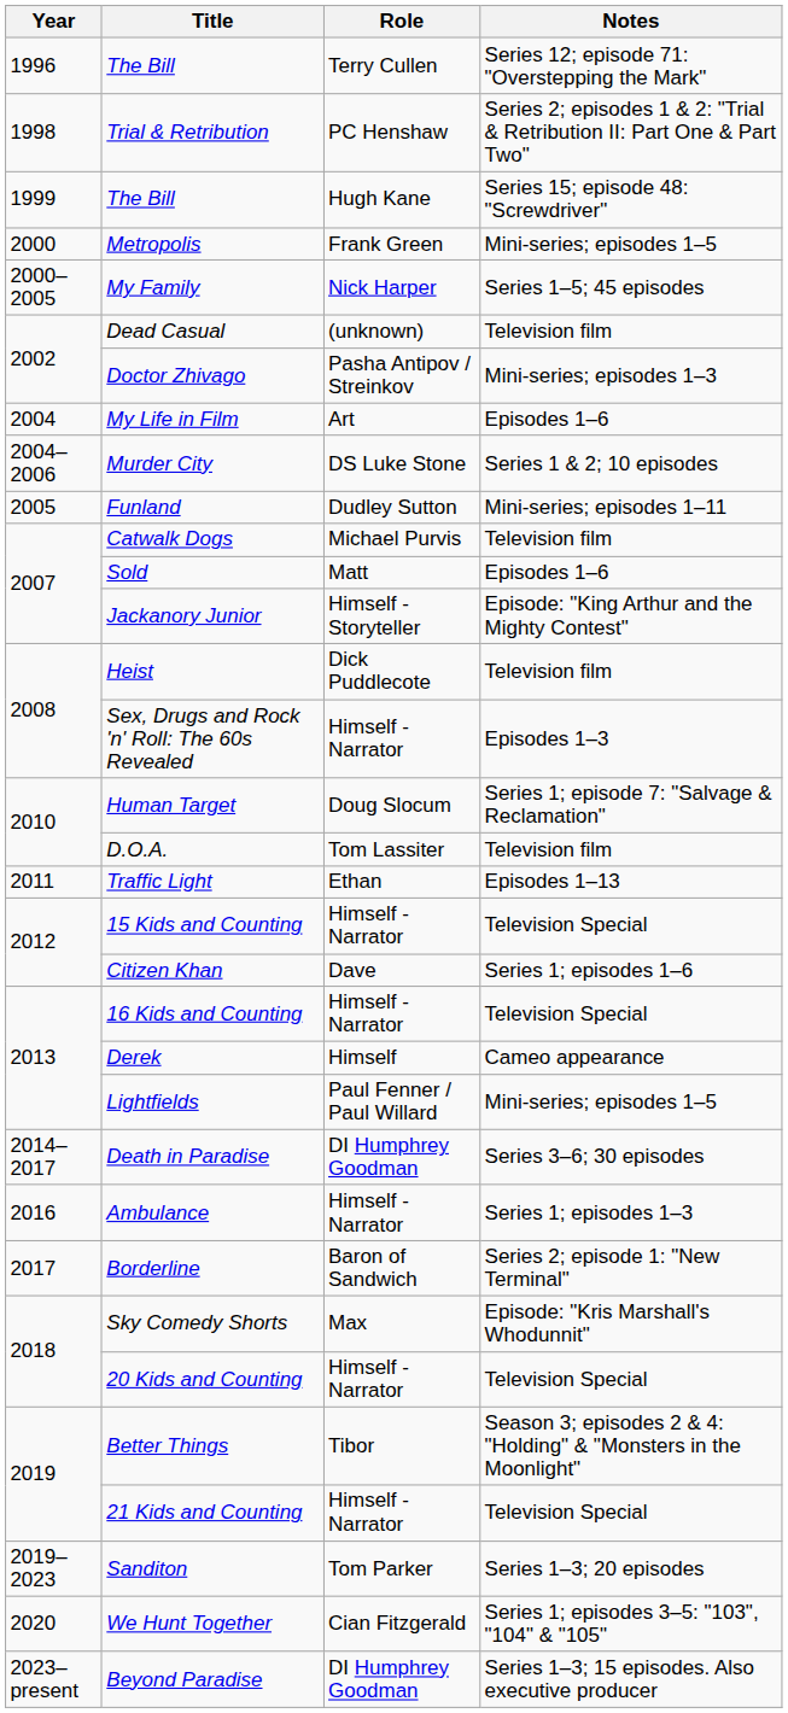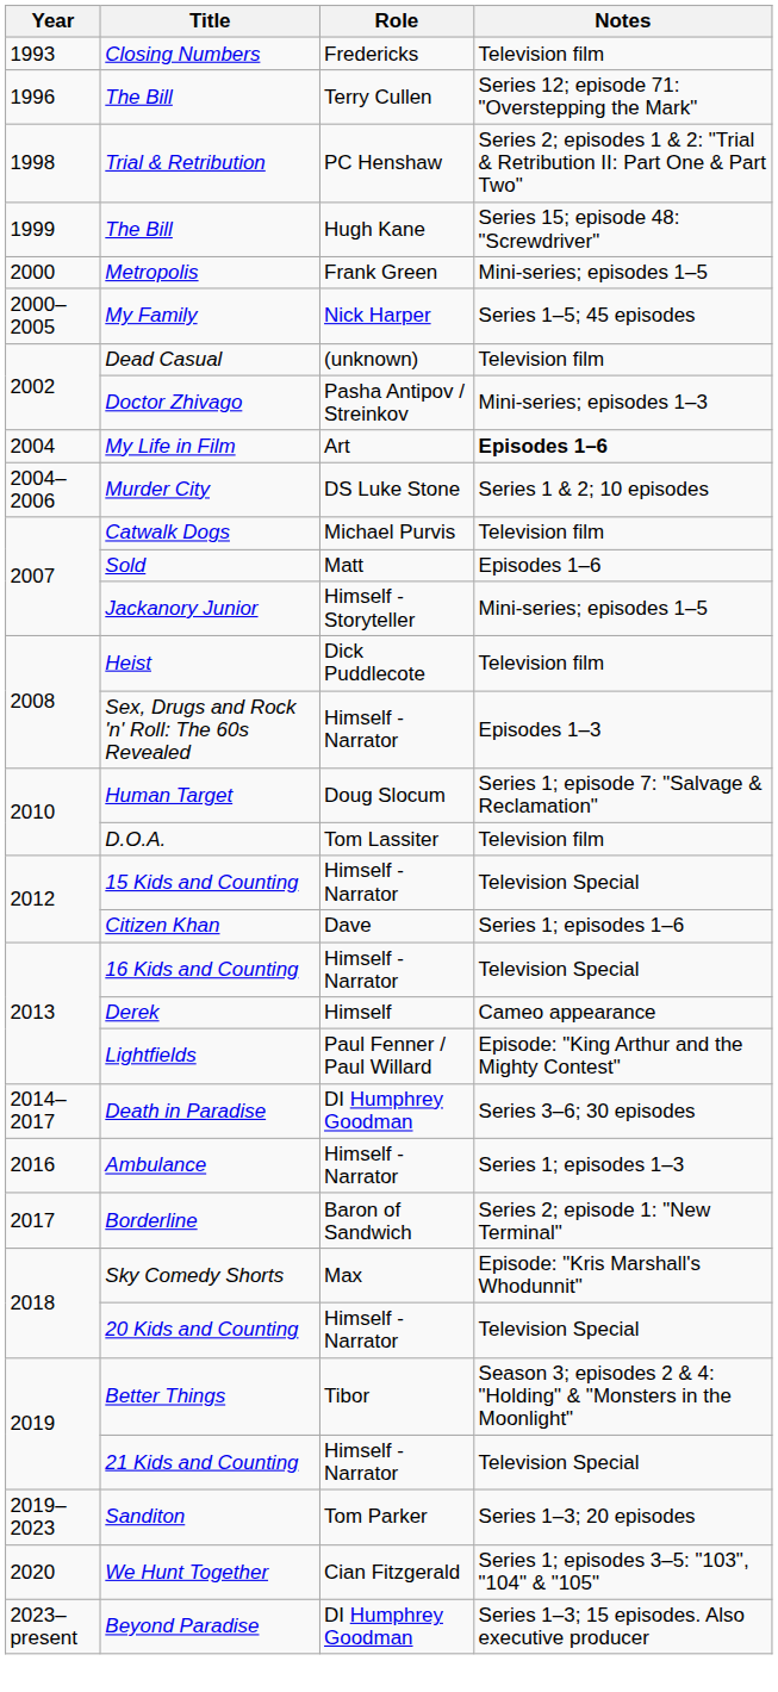+ row: 1993 | Closing Numbers | Fredericks | Television film
My Life in Film | Notes: normal -> bold
- row: 2005 | Funland | Dudley Sutton | Mini-series; episodes 1–11
Jackanory Junior | Notes: Episode: "King Arthur and the Mighty Contest" -> Mini-series; episodes 1–5
- row: 2011 | Traffic Light | Ethan | Episodes 1–13
Lightfields | Notes: Mini-series; episodes 1–5 -> Episode: "King Arthur and the Mighty Contest"
